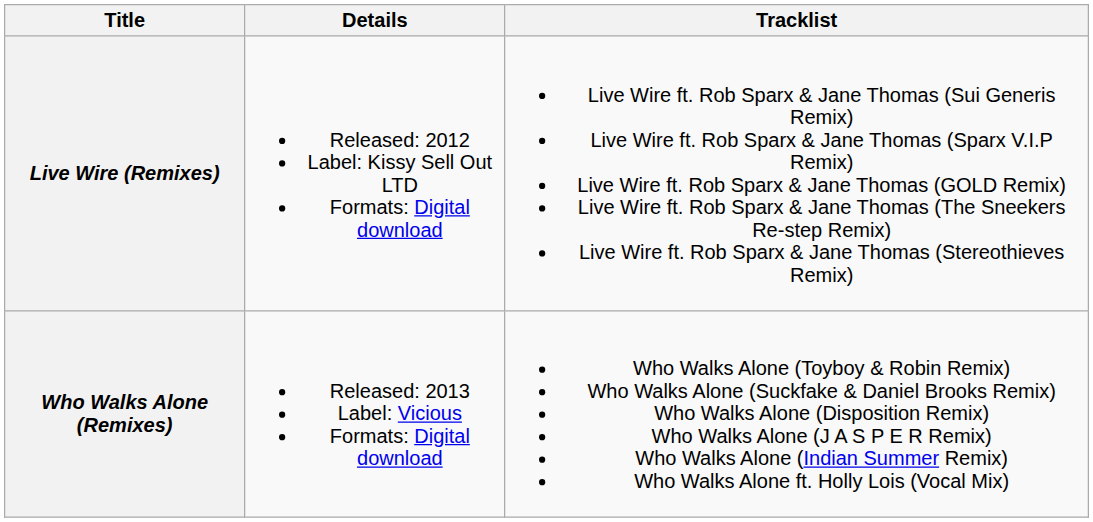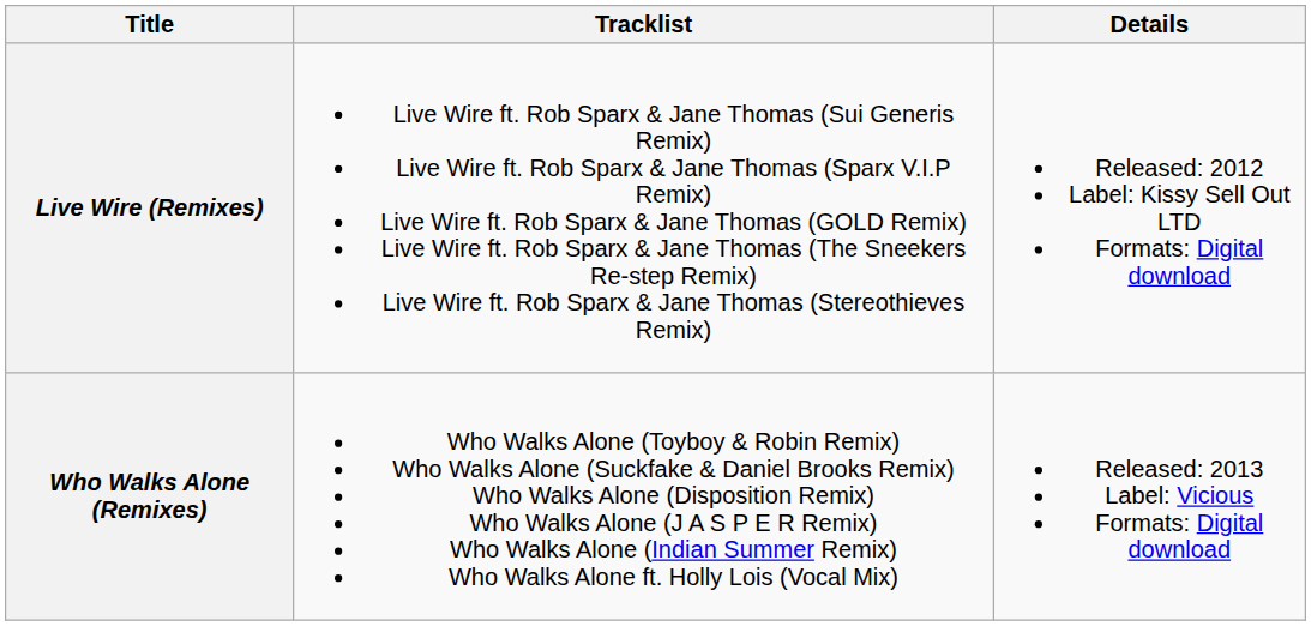columns swapped: Details <-> Tracklist
